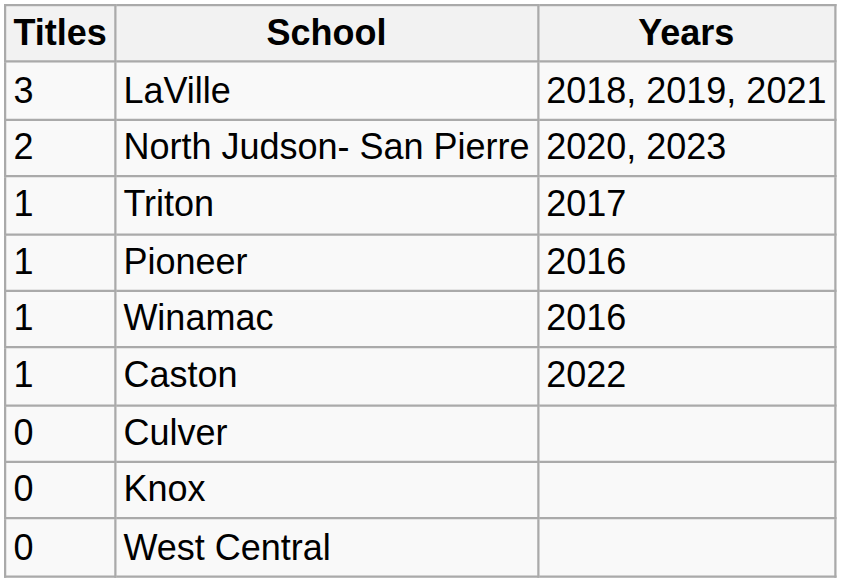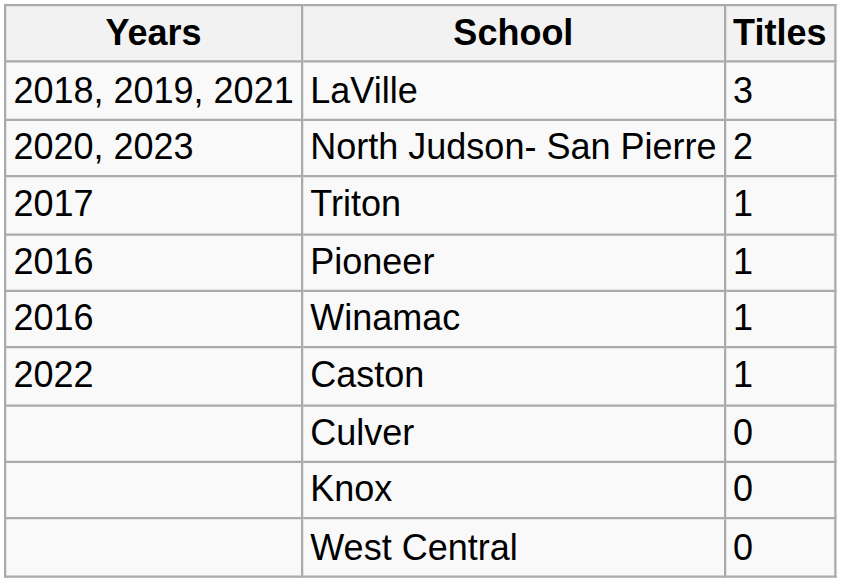columns swapped: Titles <-> Years
